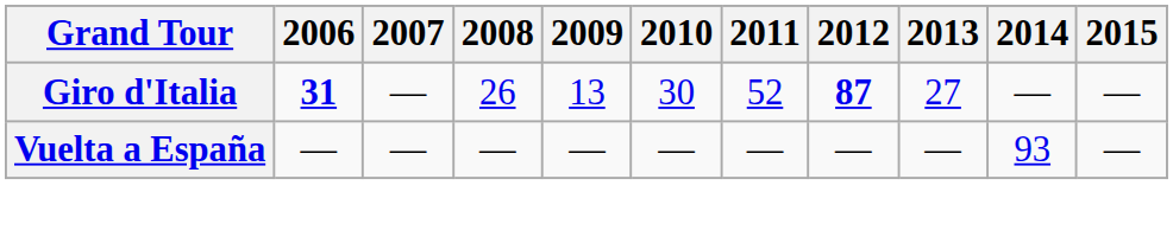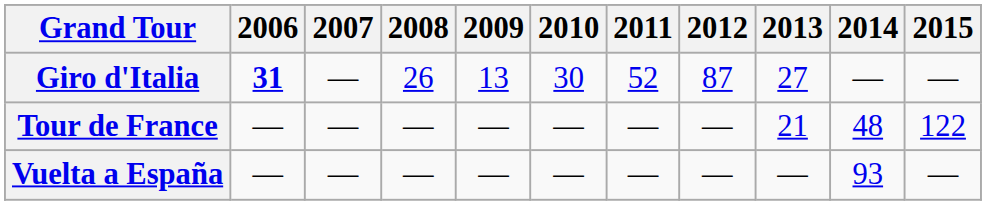Giro d'Italia | 2012: bold -> normal
+ row: Tour de France | — | — | — | — | — | — | — | 21 | 48 | 122
